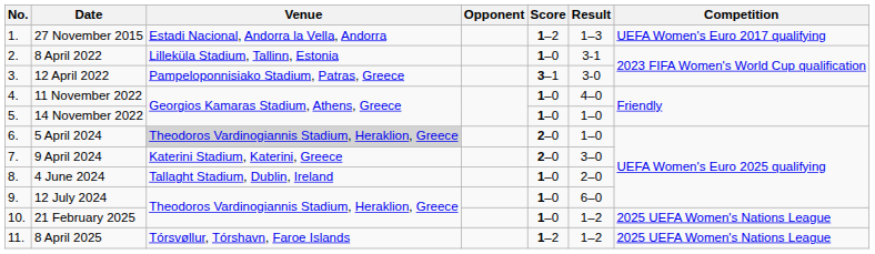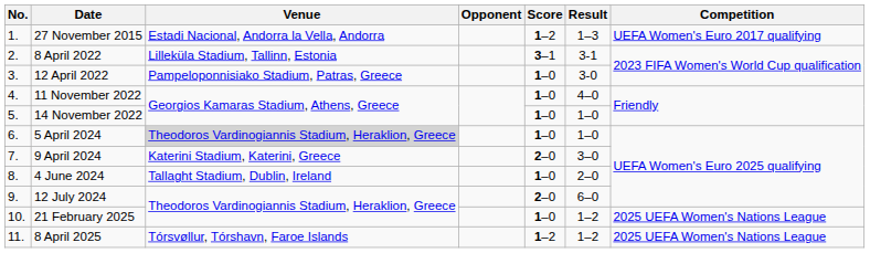8 April 2022 | Score: 1–0 -> 3–1
12 April 2022 | Score: 3–1 -> 1–0
5 April 2024 | Score: 2–0 -> 1–0
12 July 2024 | Score: 1–0 -> 2–0
